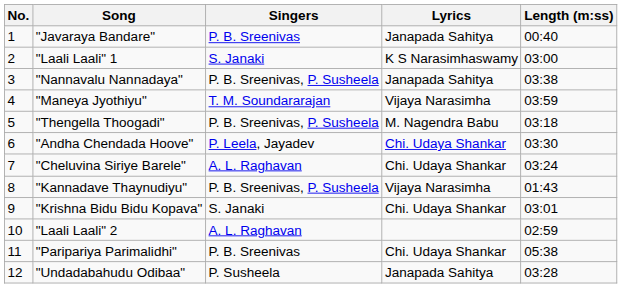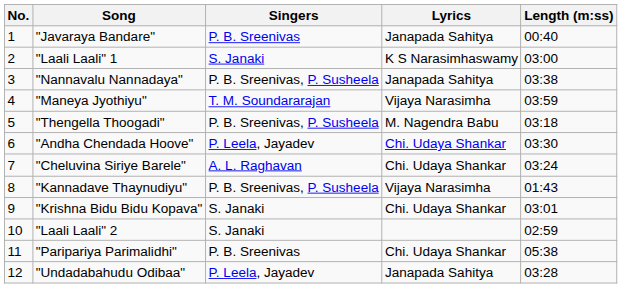"Laali Laali" 2 | Singers: A. L. Raghavan -> S. Janaki
"Undadabahudu Odibaa" | Singers: P. Susheela -> P. Leela, Jayadev
